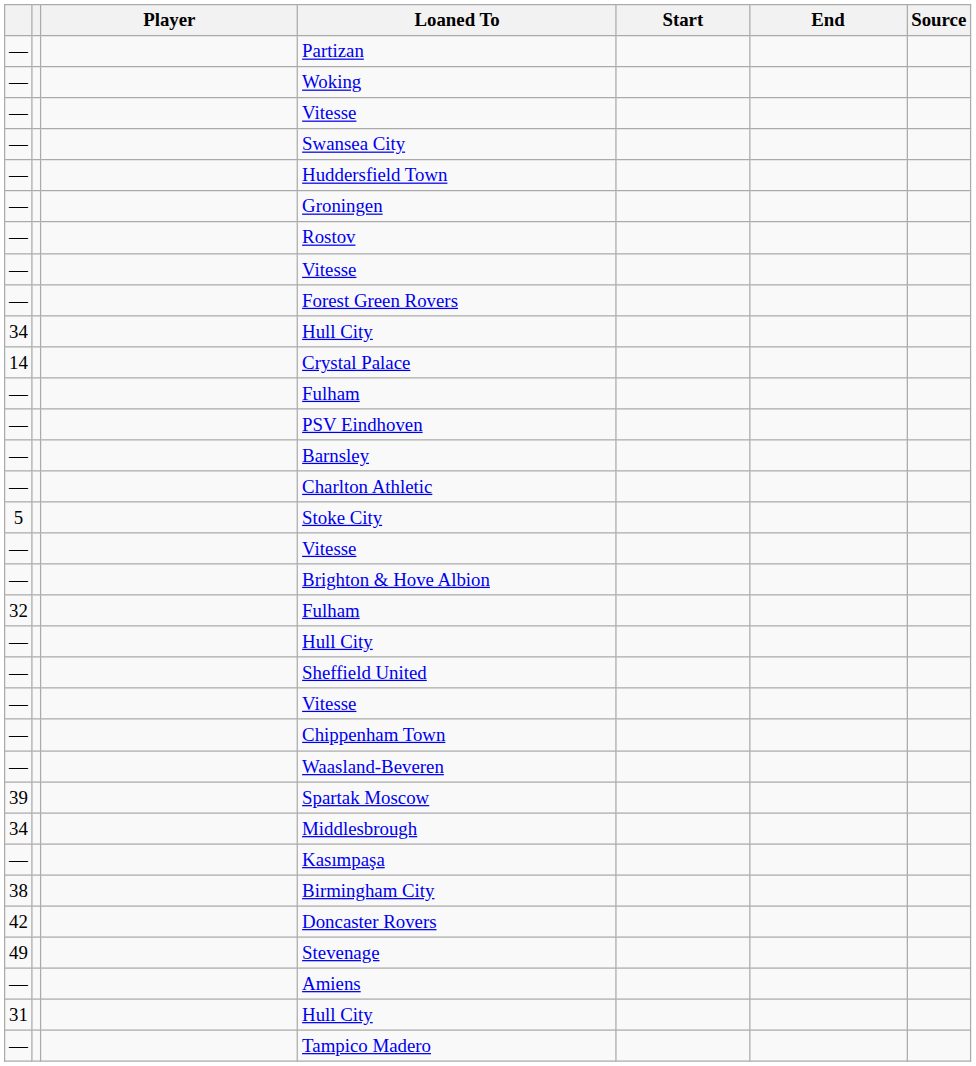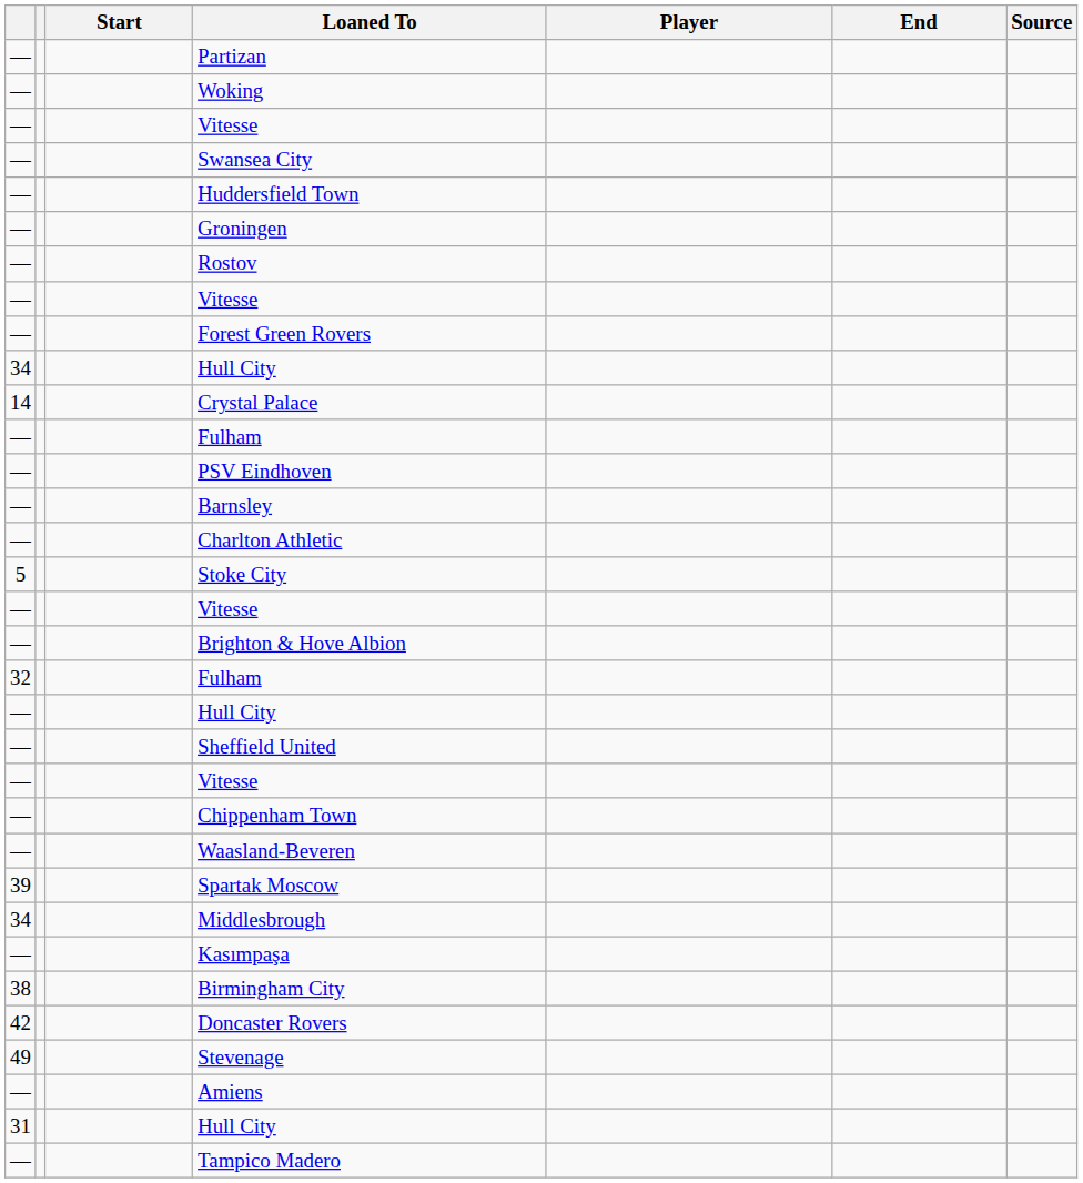columns swapped: Player <-> Start
